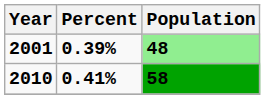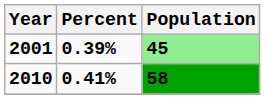2001 | Population: 48 -> 45
